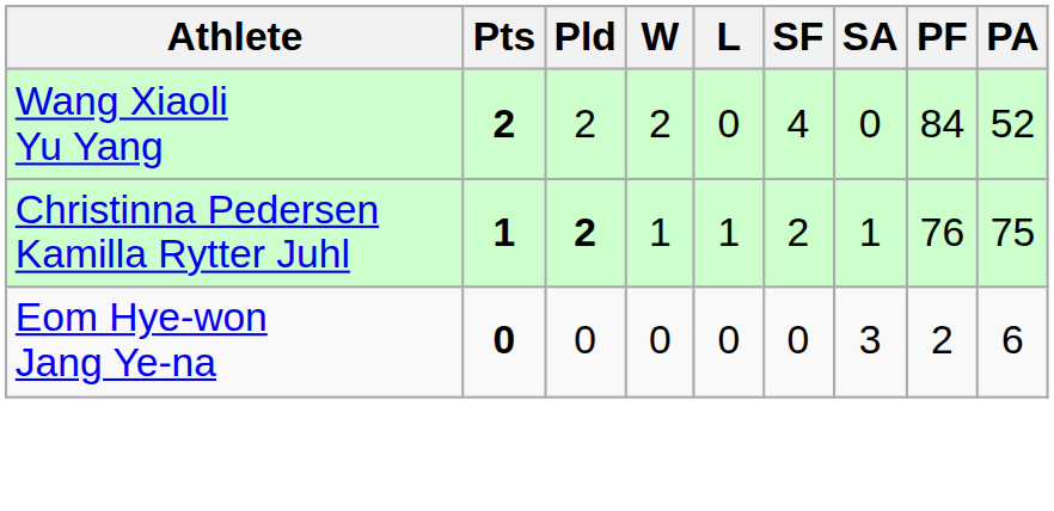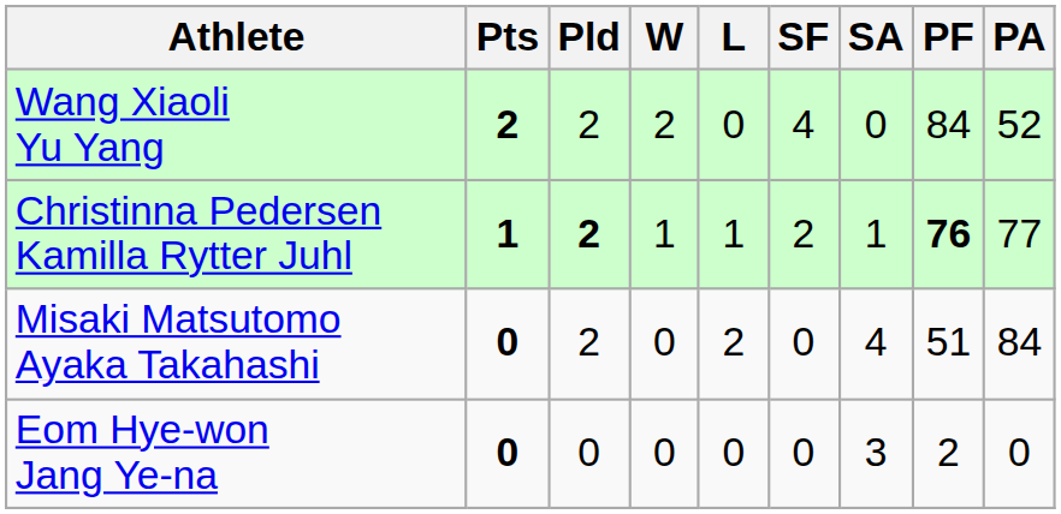Christinna Pedersen Kamilla Rytter Juhl | PF: normal -> bold
Christinna Pedersen Kamilla Rytter Juhl | PA: 75 -> 77
+ row: Misaki Matsutomo Ayaka Takahashi | 0 | 2 | 0 | 2 | 0 | 4 | 51 | 84
Eom Hye-won Jang Ye-na | PA: 6 -> 0
